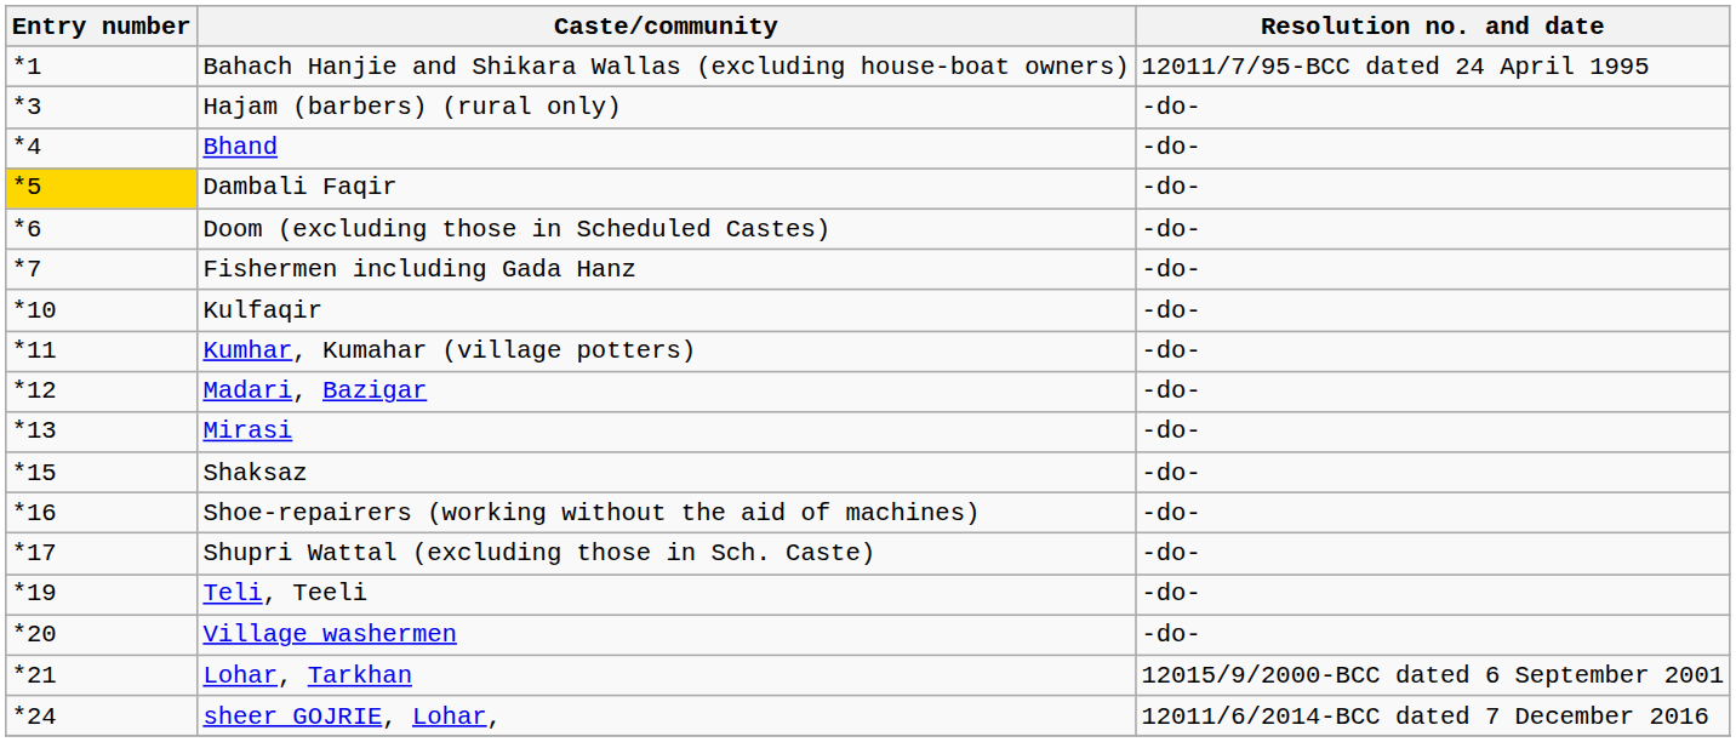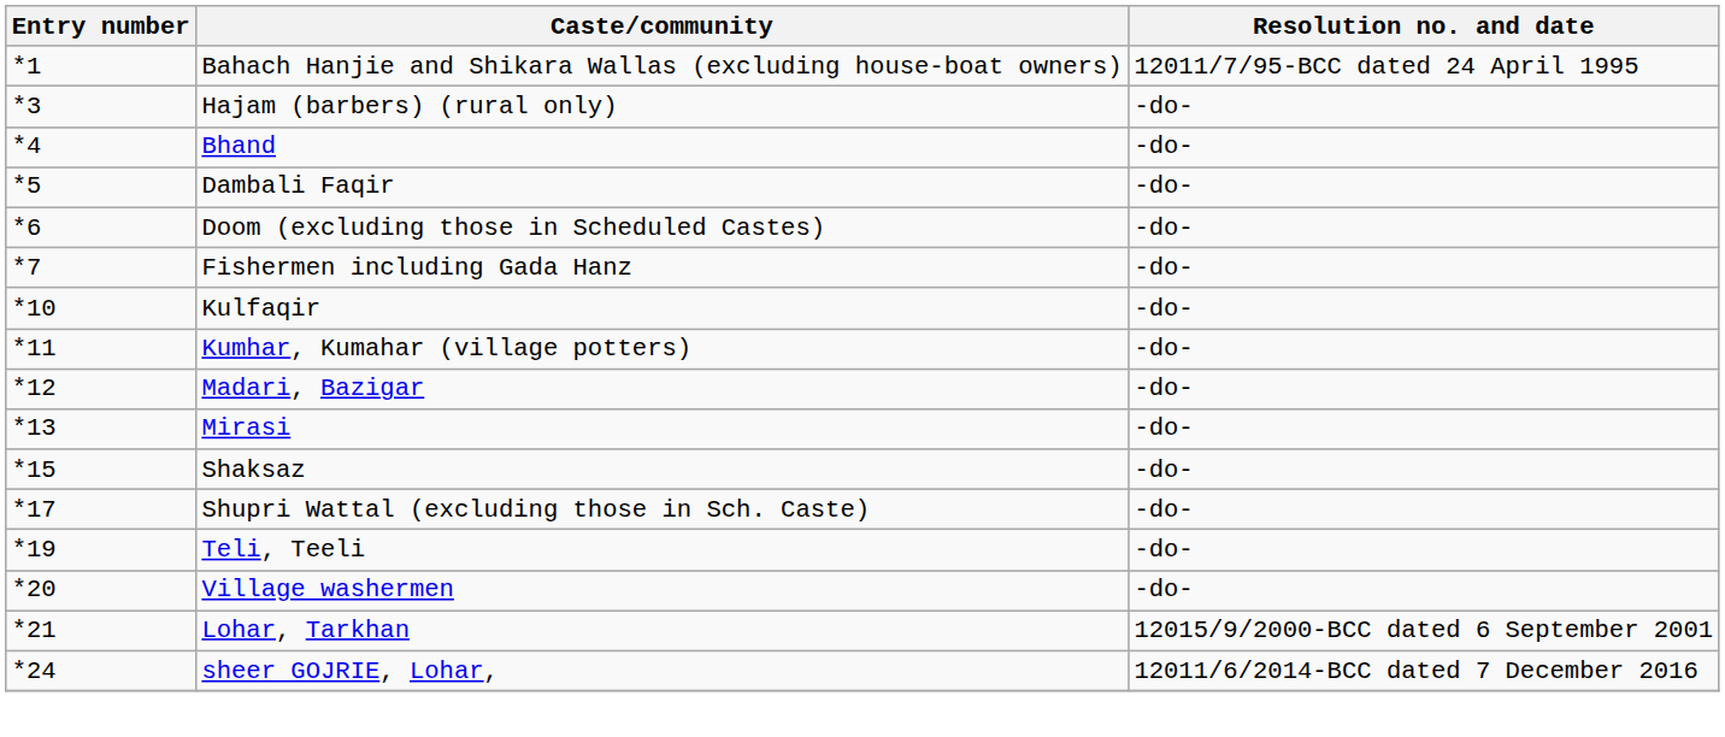Dambali Faqir | Entry number: gold background -> no background
- row: *16 | Shoe-repairers (working without the aid of machines) | -do-
